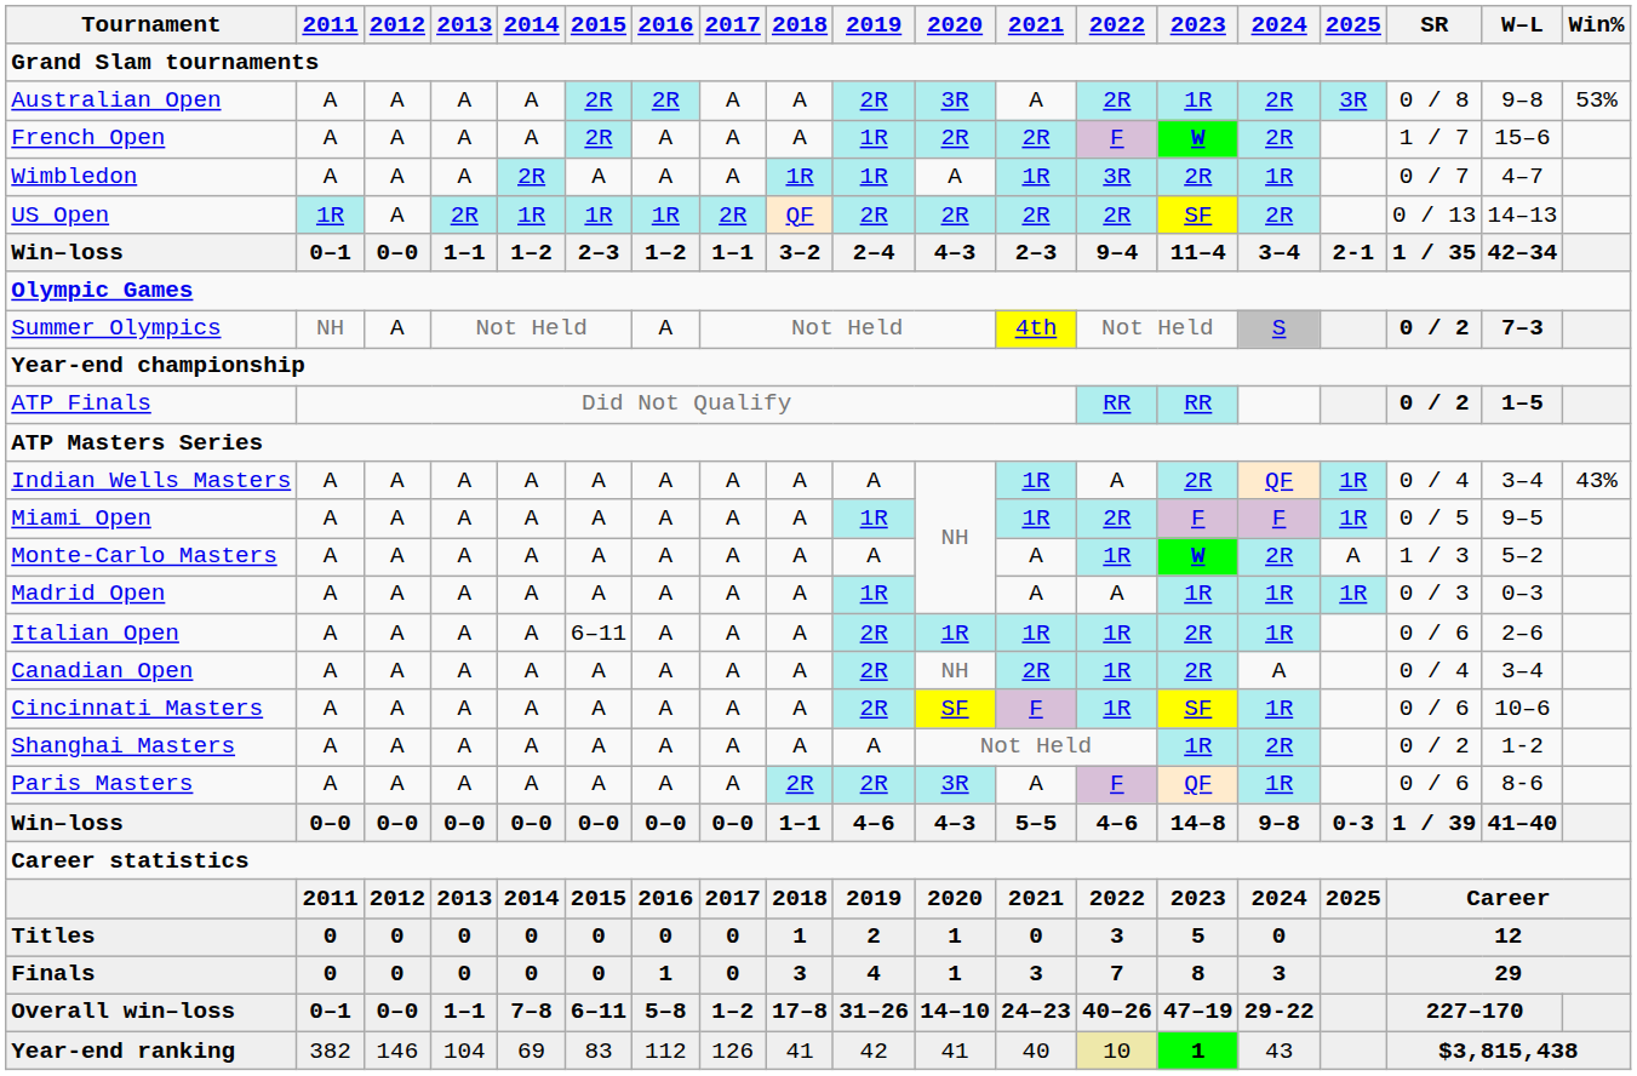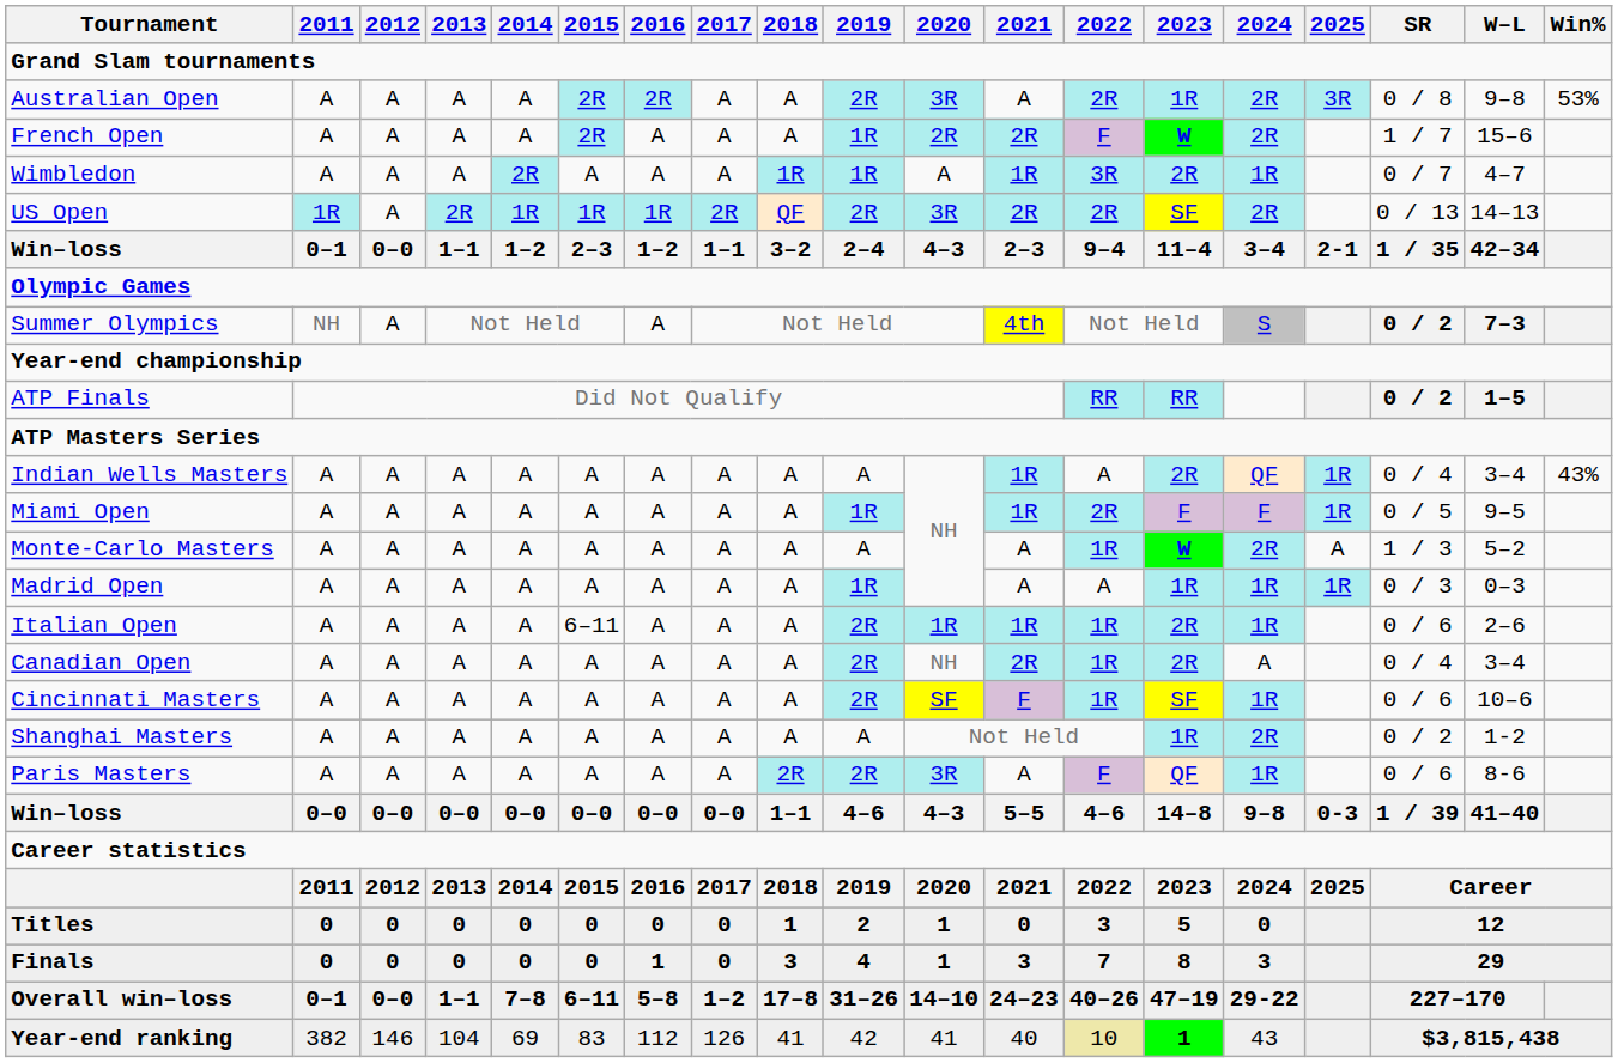US Open | 2020: 2R -> 3R
